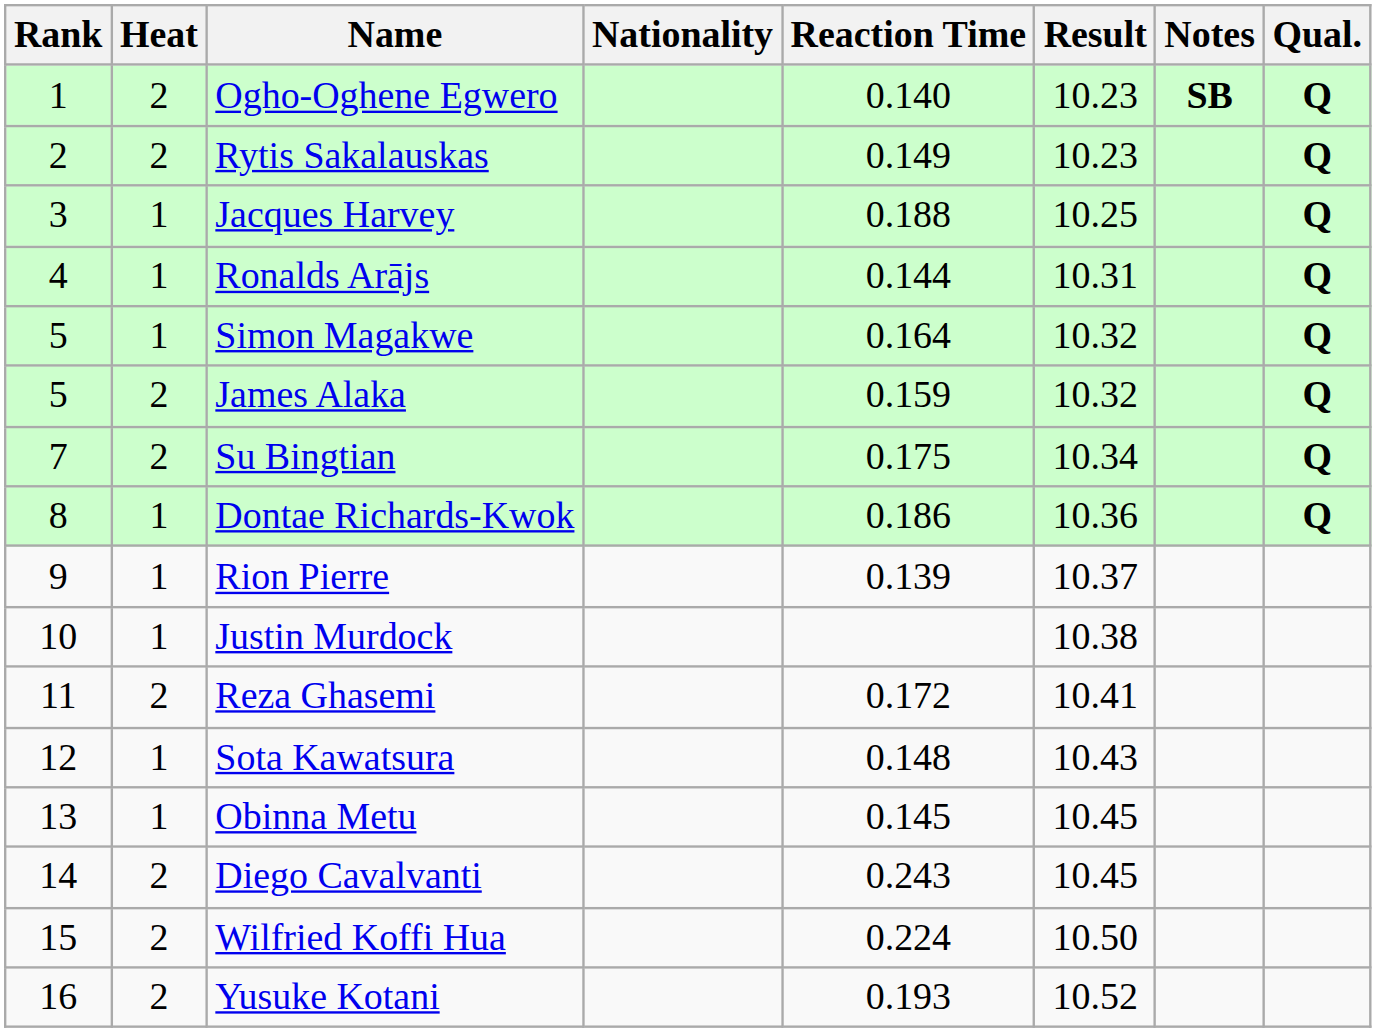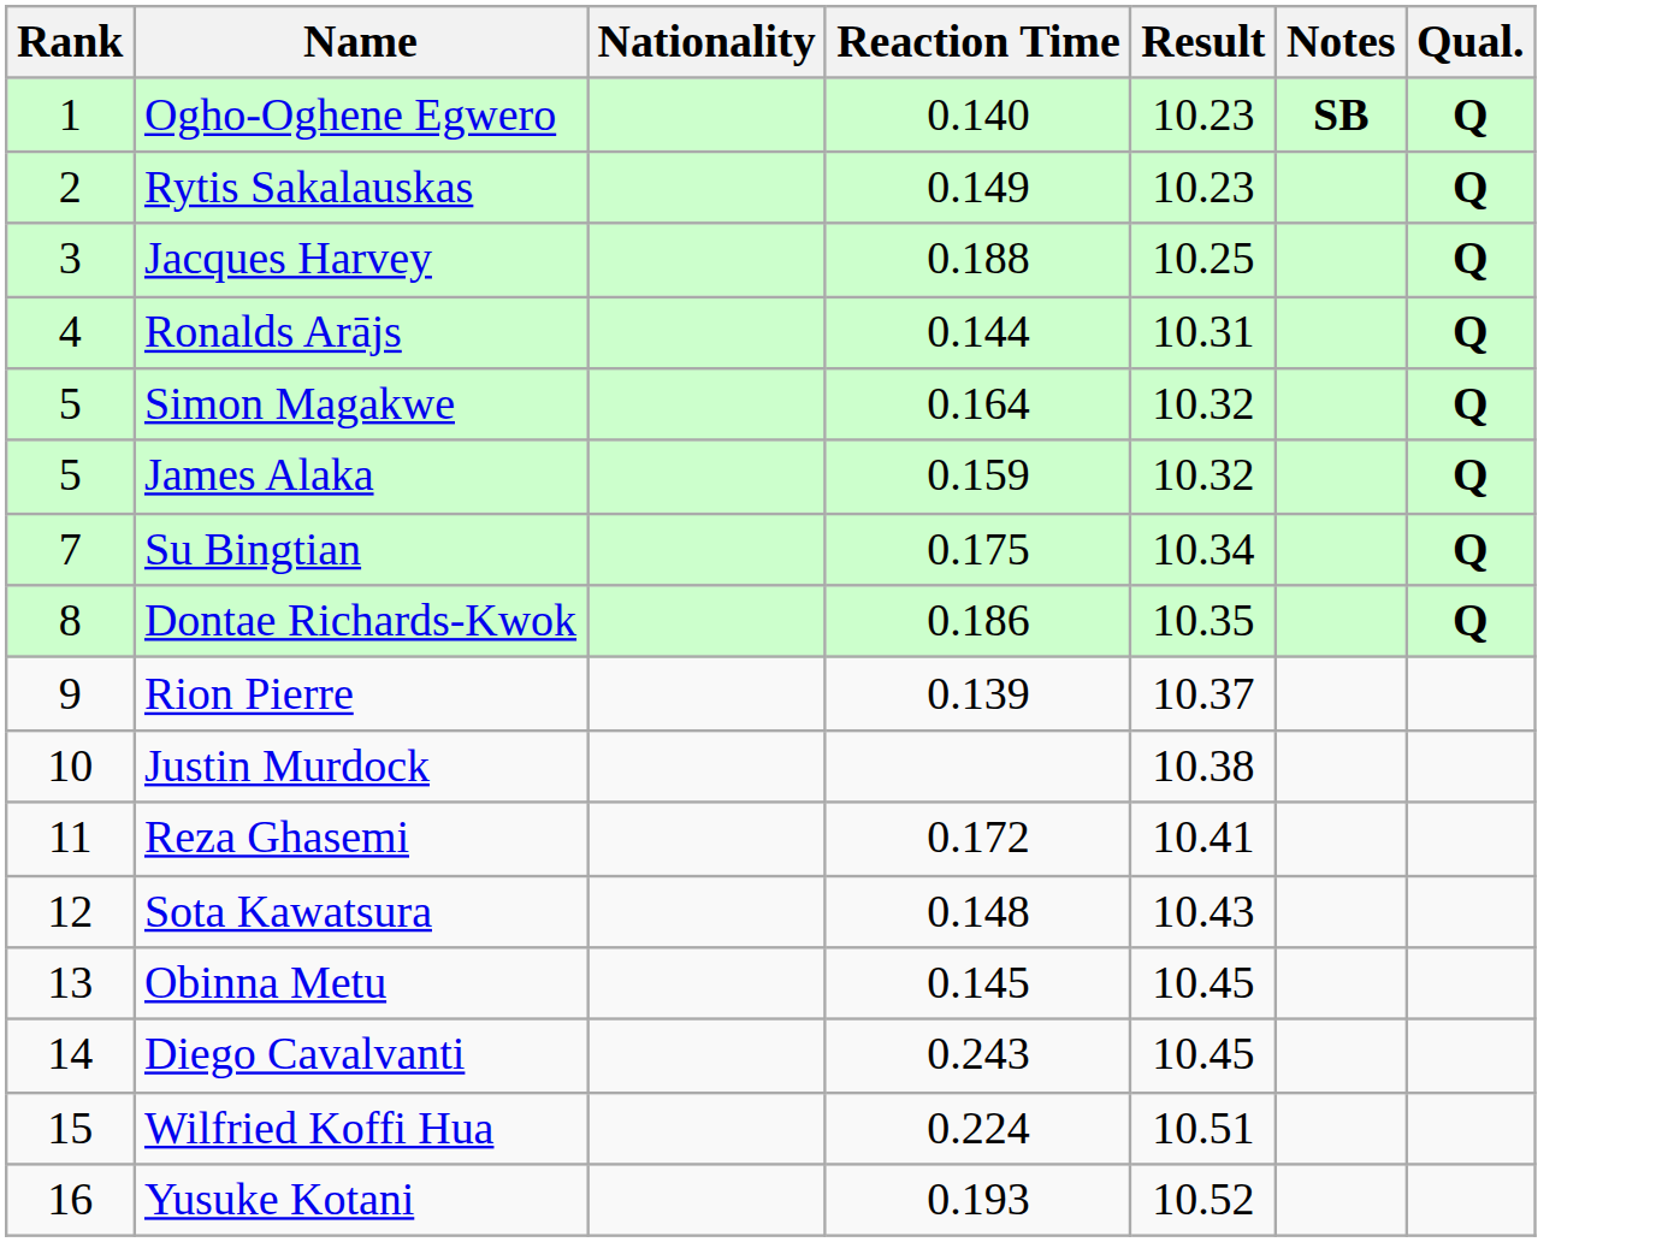- column: Heat | 2 | 2 | 1 | 1 | 1 | 2 | 2 | 1 | 1 | 1 | 2 | 1 | 1 | 2 | 2 | 2
Dontae Richards-Kwok | Result: 10.36 -> 10.35
Wilfried Koffi Hua | Result: 10.50 -> 10.51
